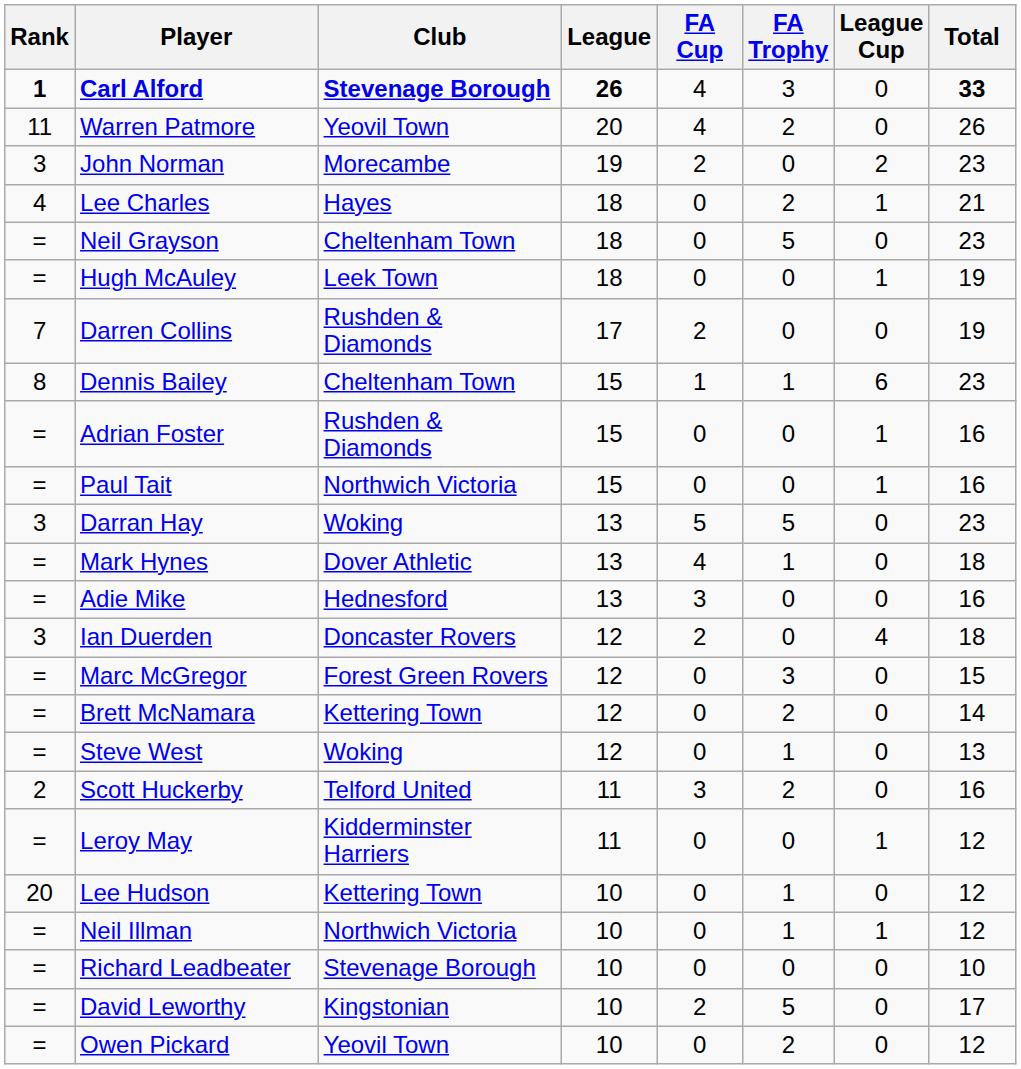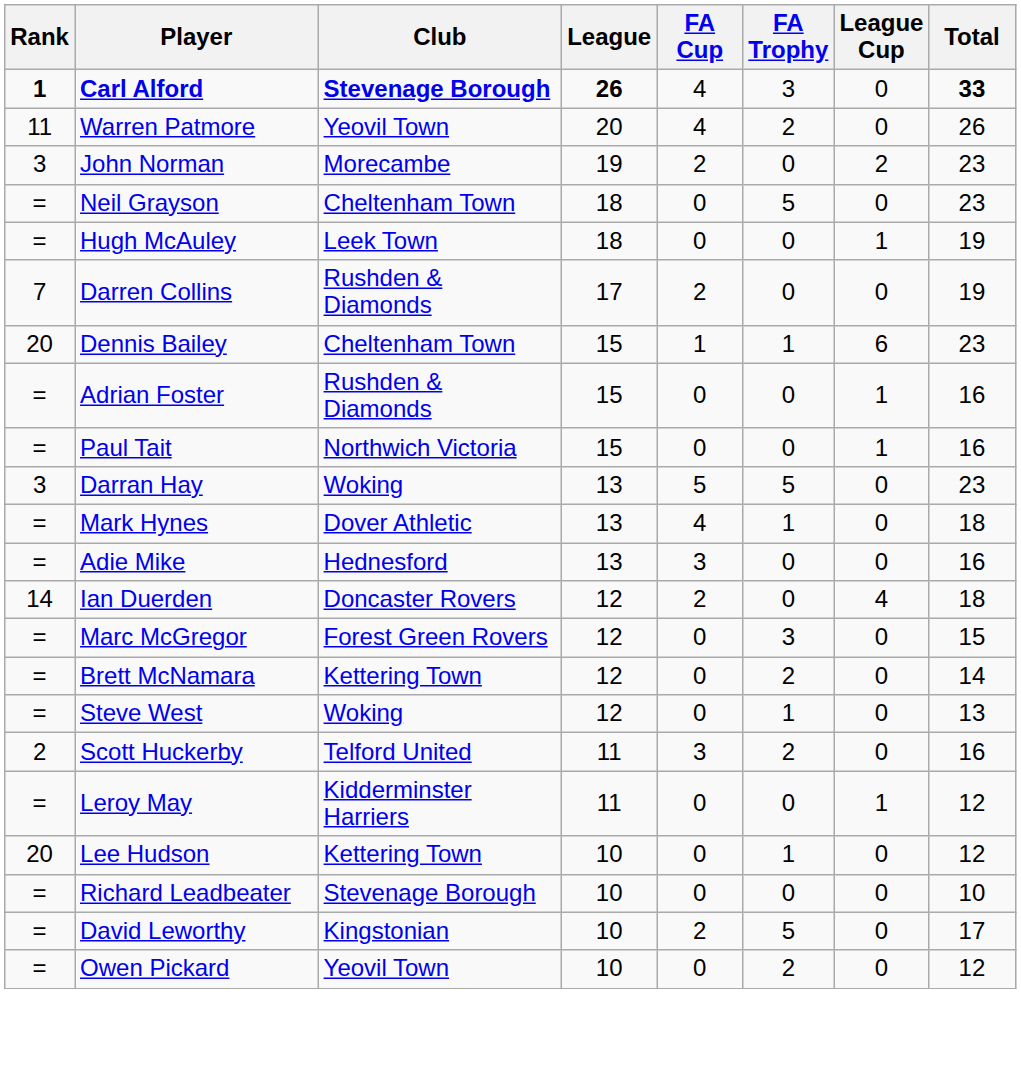- row: 4 | Lee Charles | Hayes | 18 | 0 | 2 | 1 | 21
Dennis Bailey | Rank: 8 -> 20
Ian Duerden | Rank: 3 -> 14
- row: = | Neil Illman | Northwich Victoria | 10 | 0 | 1 | 1 | 12
